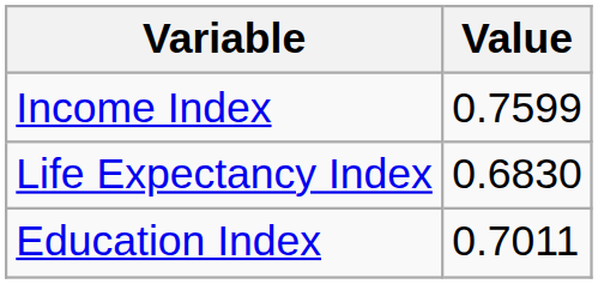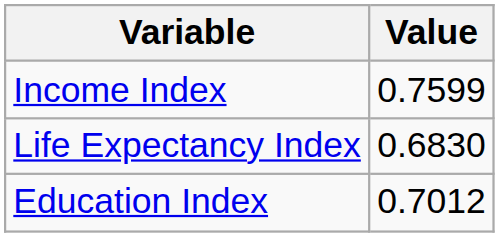Education Index | Value: 0.7011 -> 0.7012
